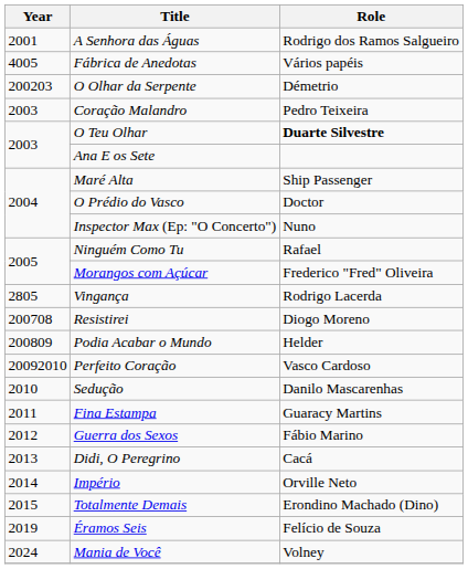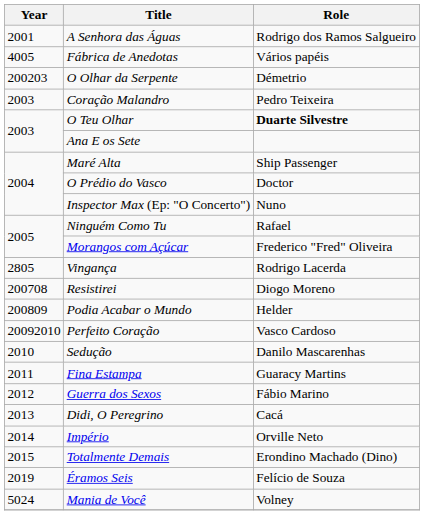Mania de Você | Year: 2024 -> 5024
